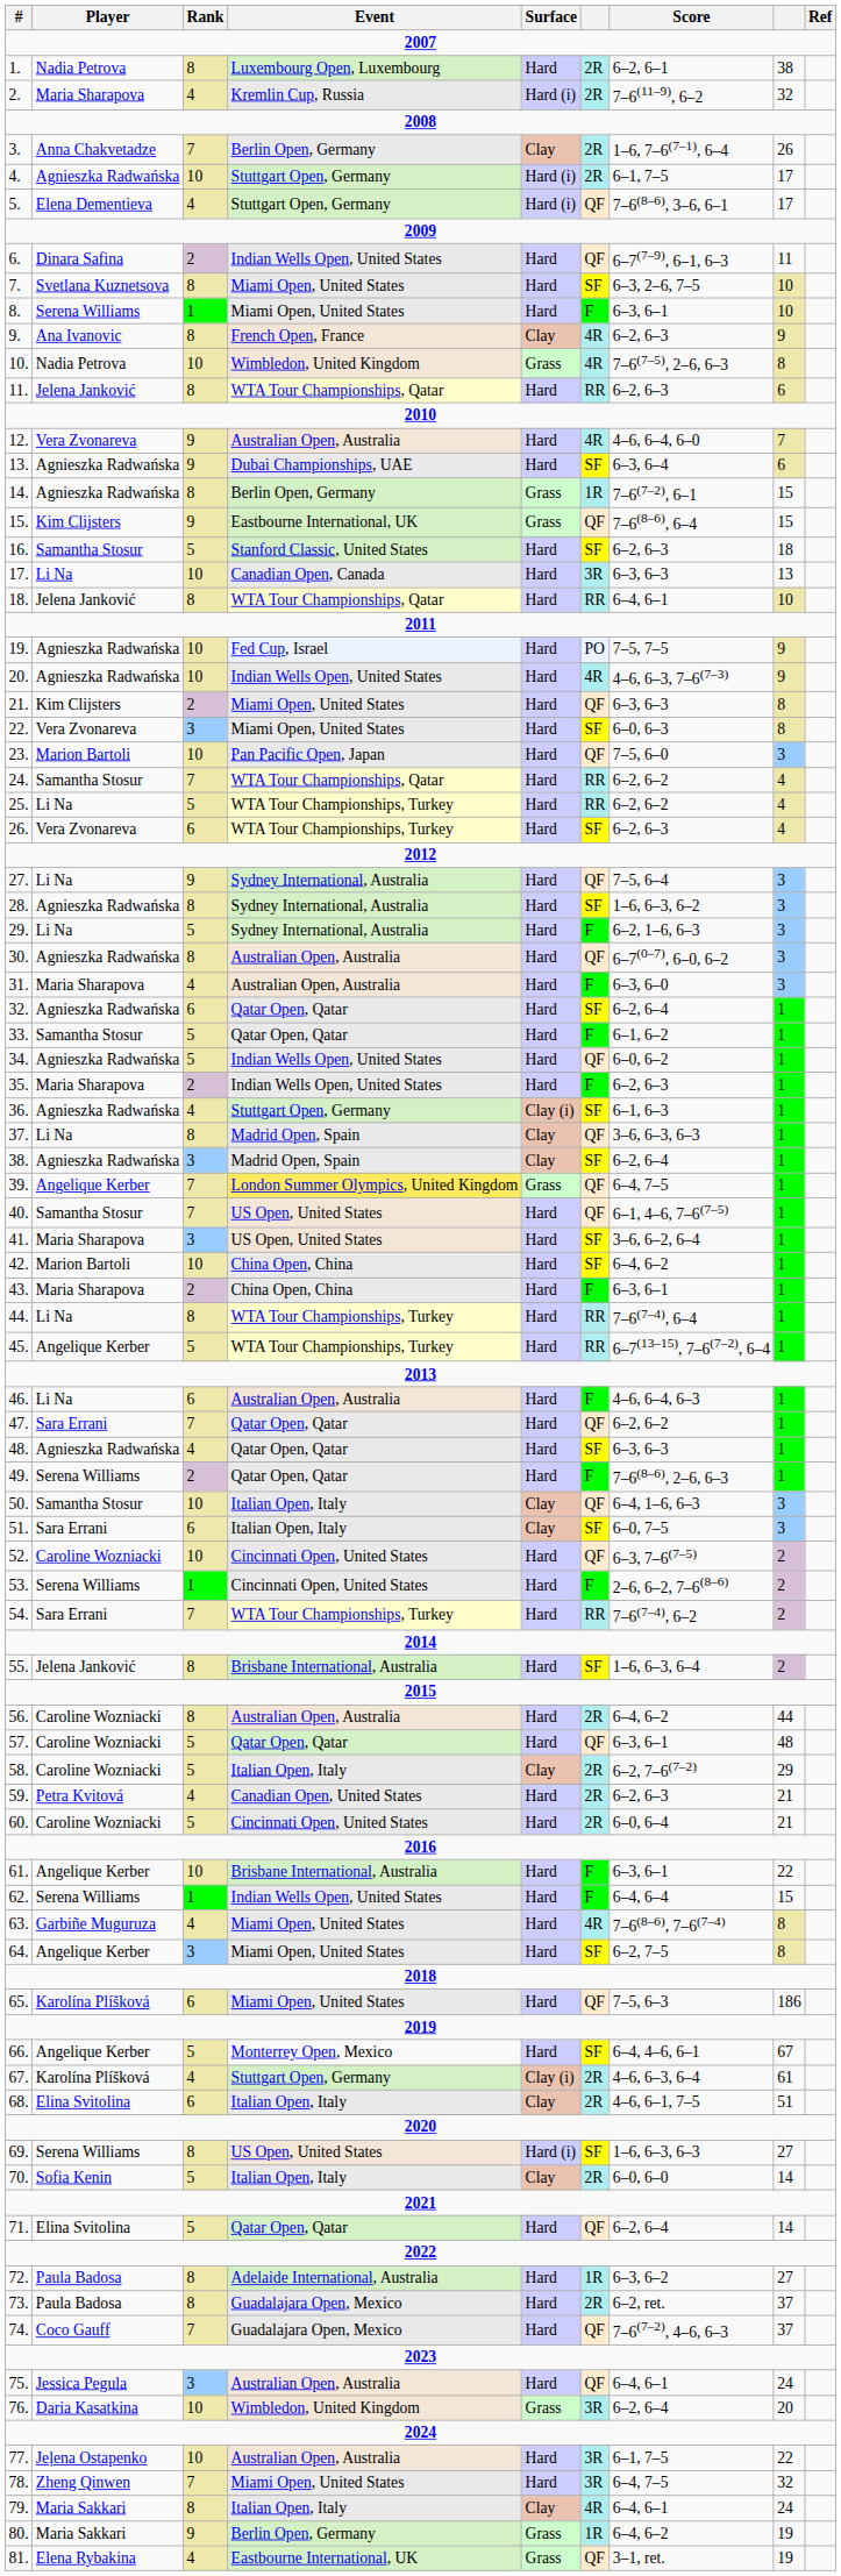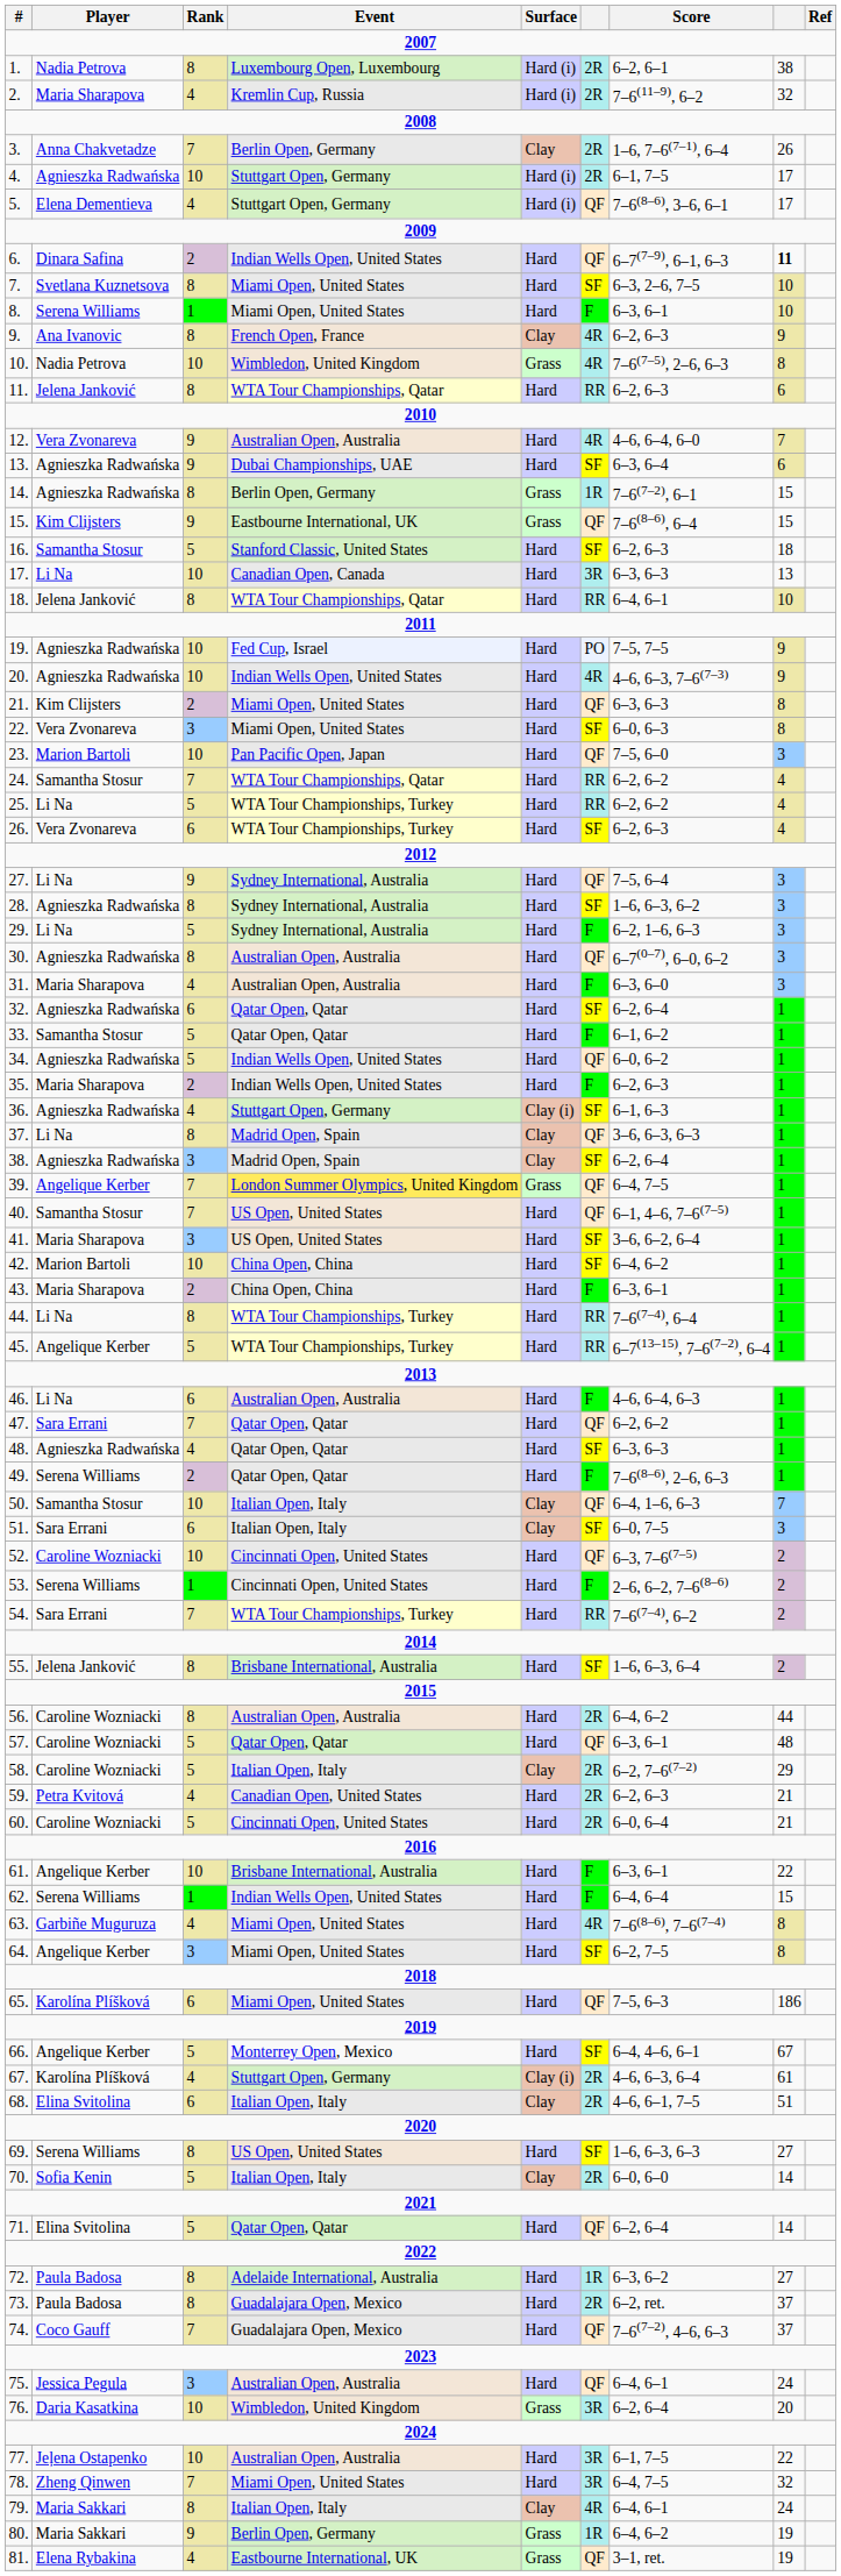1. | Surface: Hard -> Hard (i)
6. | column 8: normal -> bold
50. | column 8: 3 -> 7
69. | Surface: Hard (i) -> Hard
